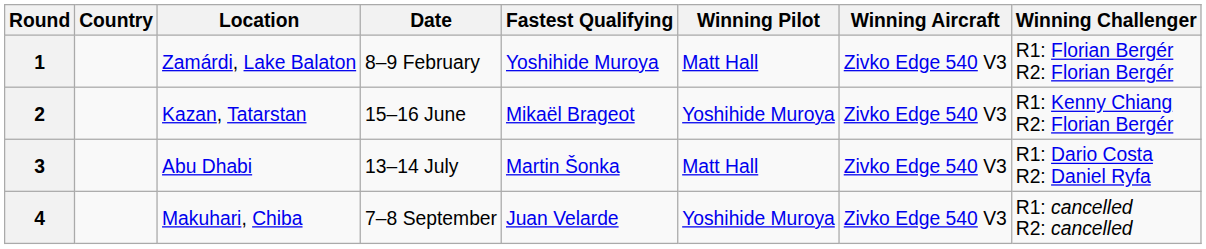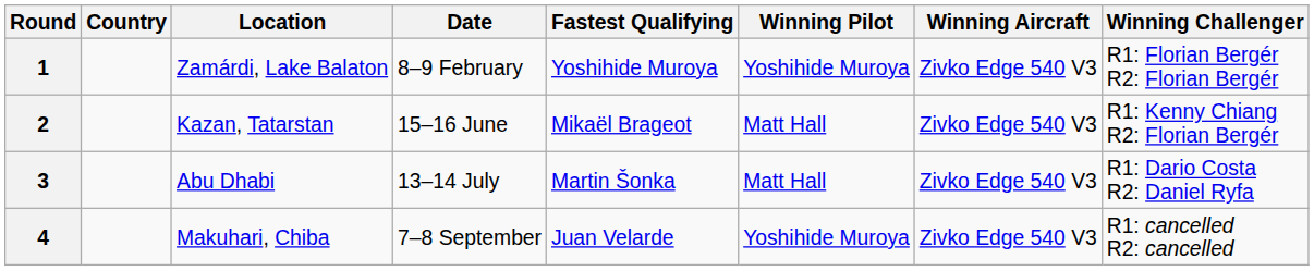1 | Winning Pilot: Matt Hall -> Yoshihide Muroya
2 | Winning Pilot: Yoshihide Muroya -> Matt Hall
